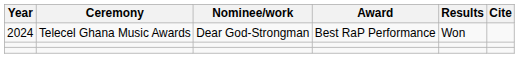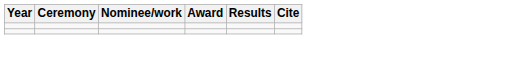- row: 2024 | Telecel Ghana Music Awards | Dear God-Strongman | Best RaP Performance | Won
